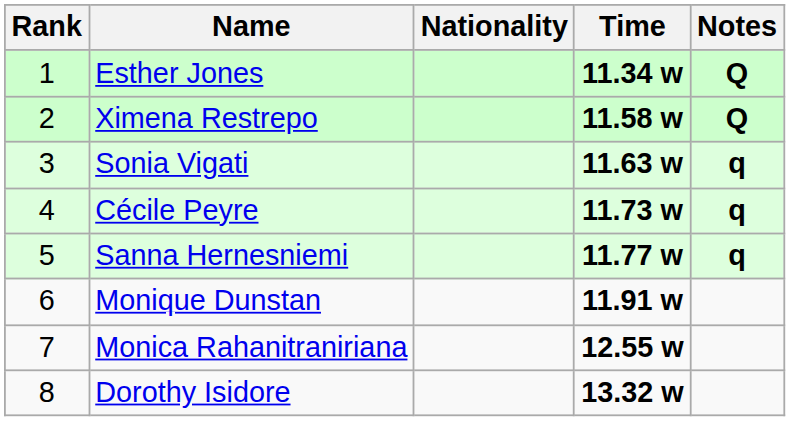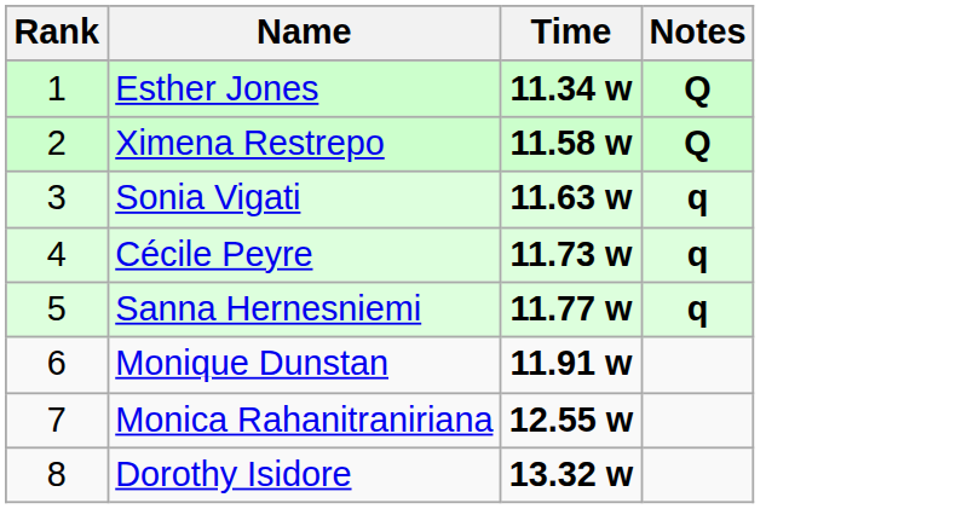- column: Nationality
